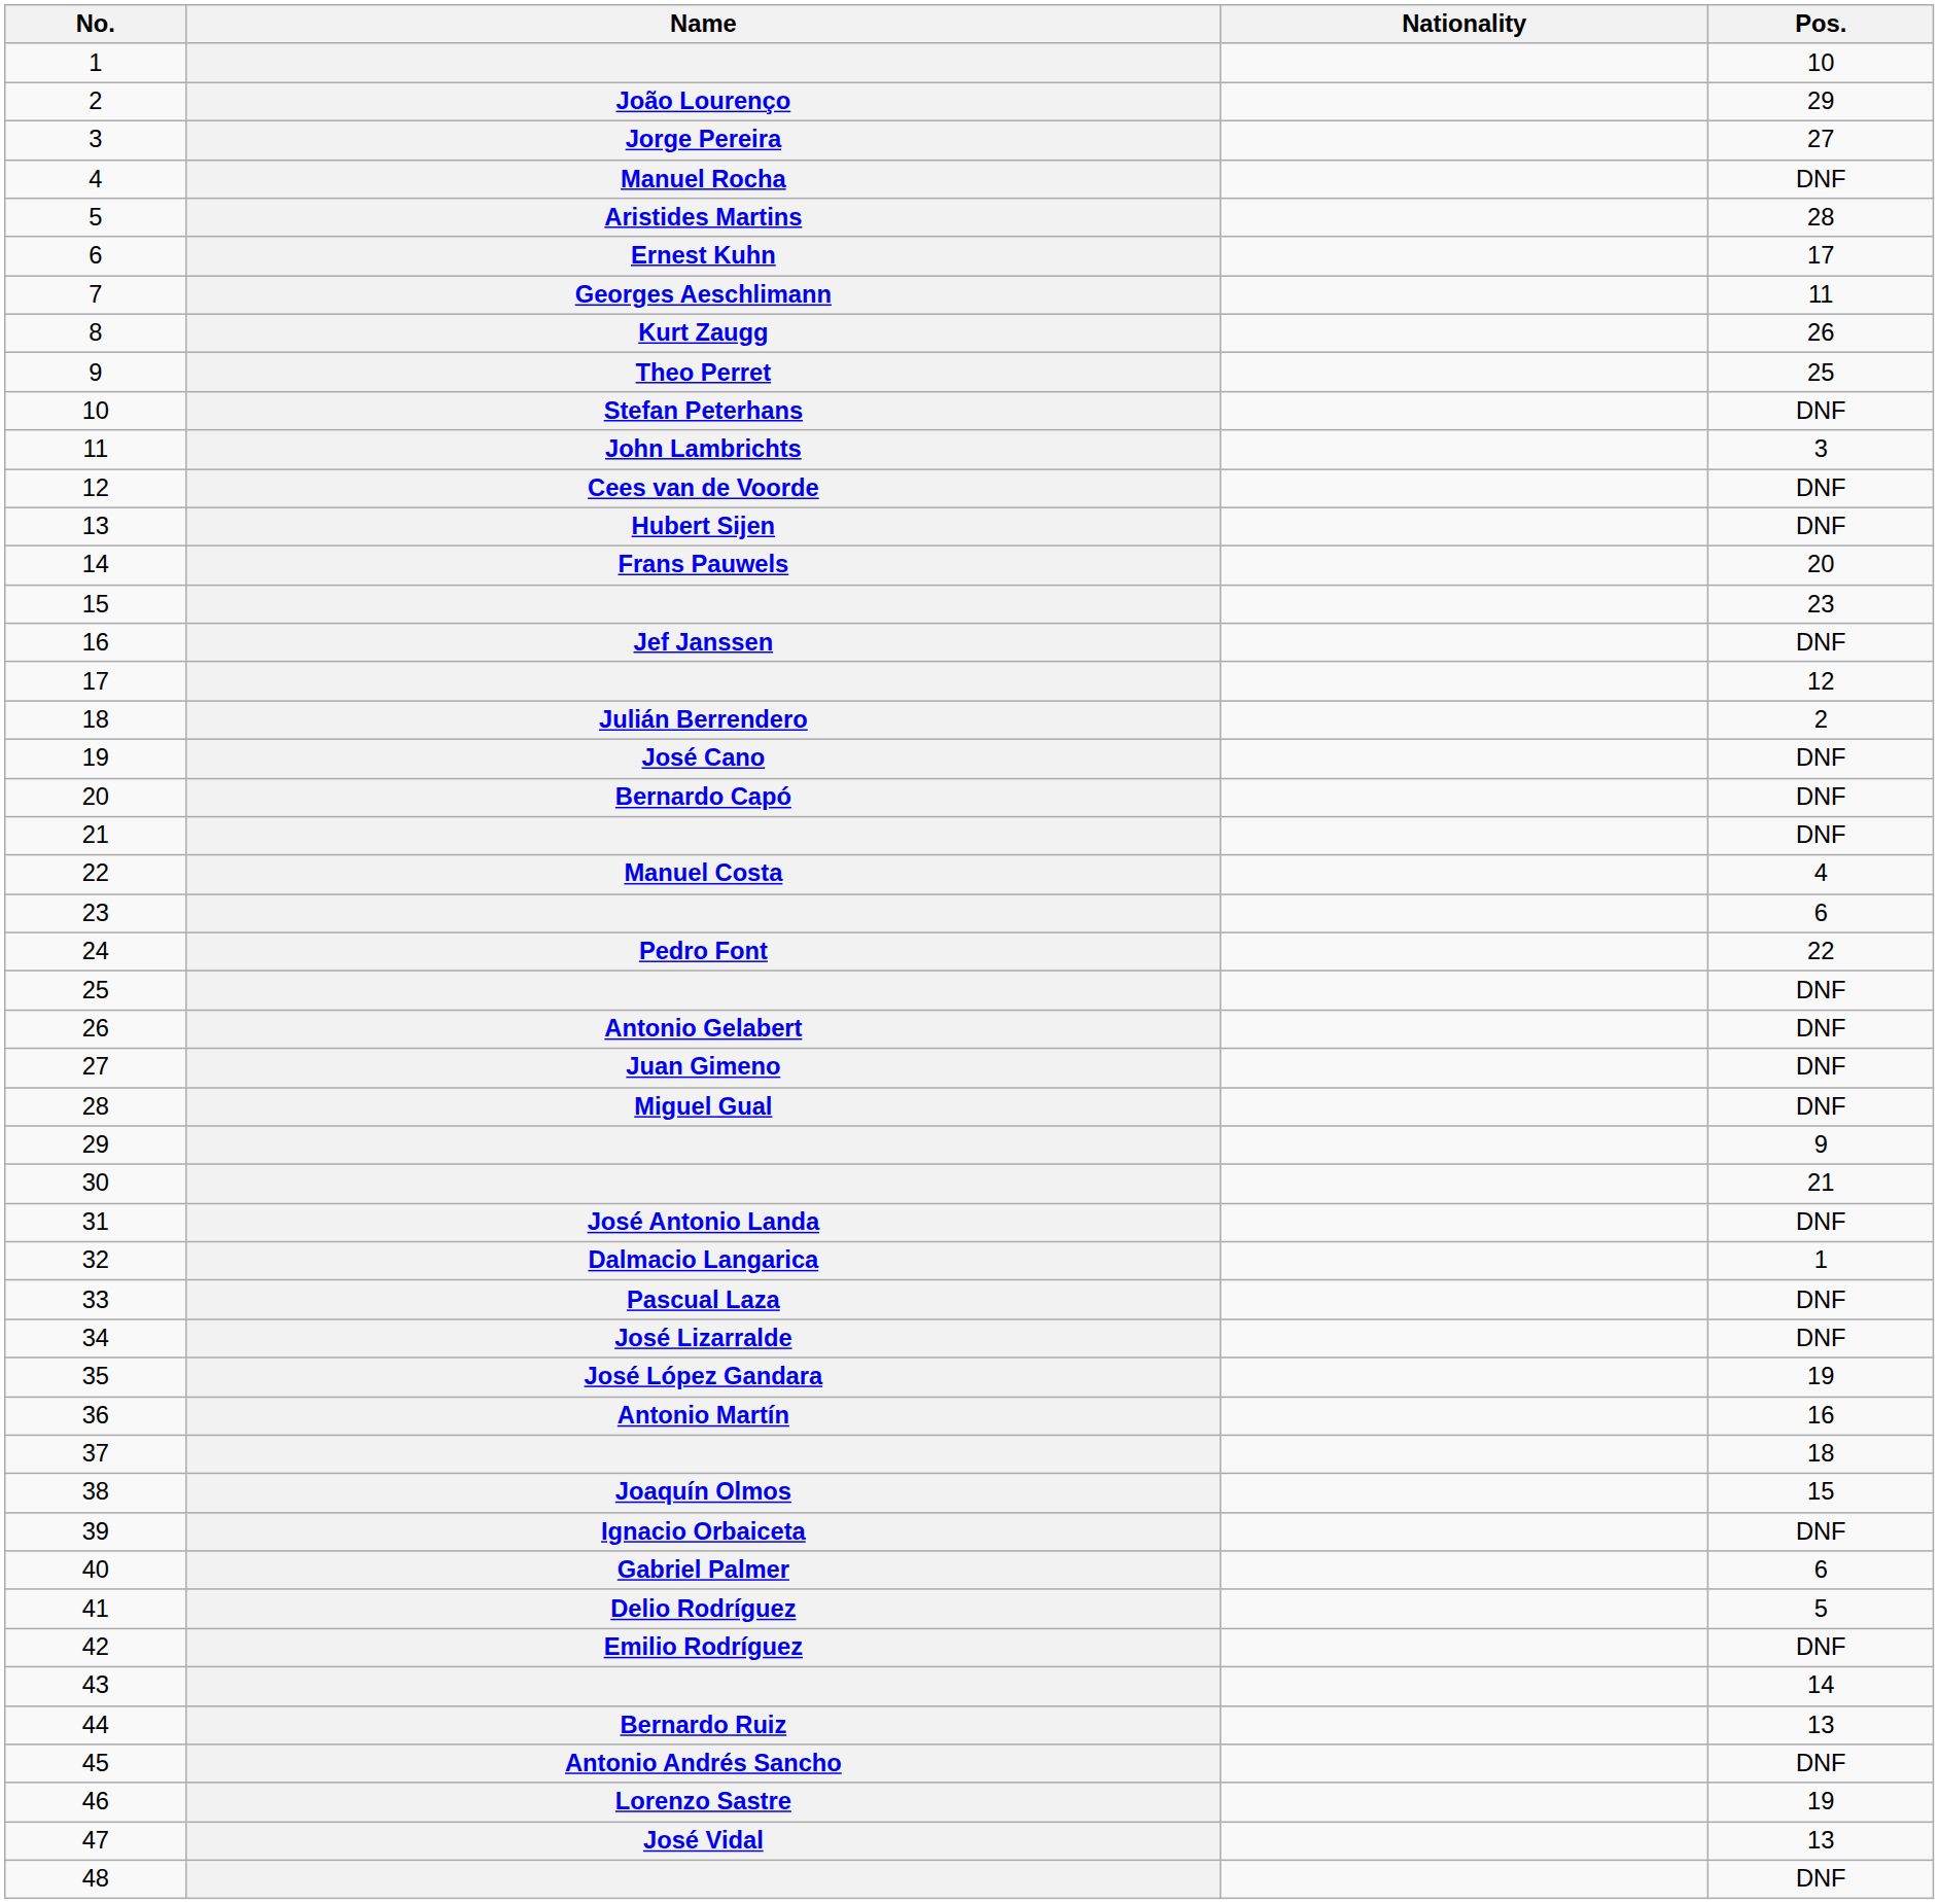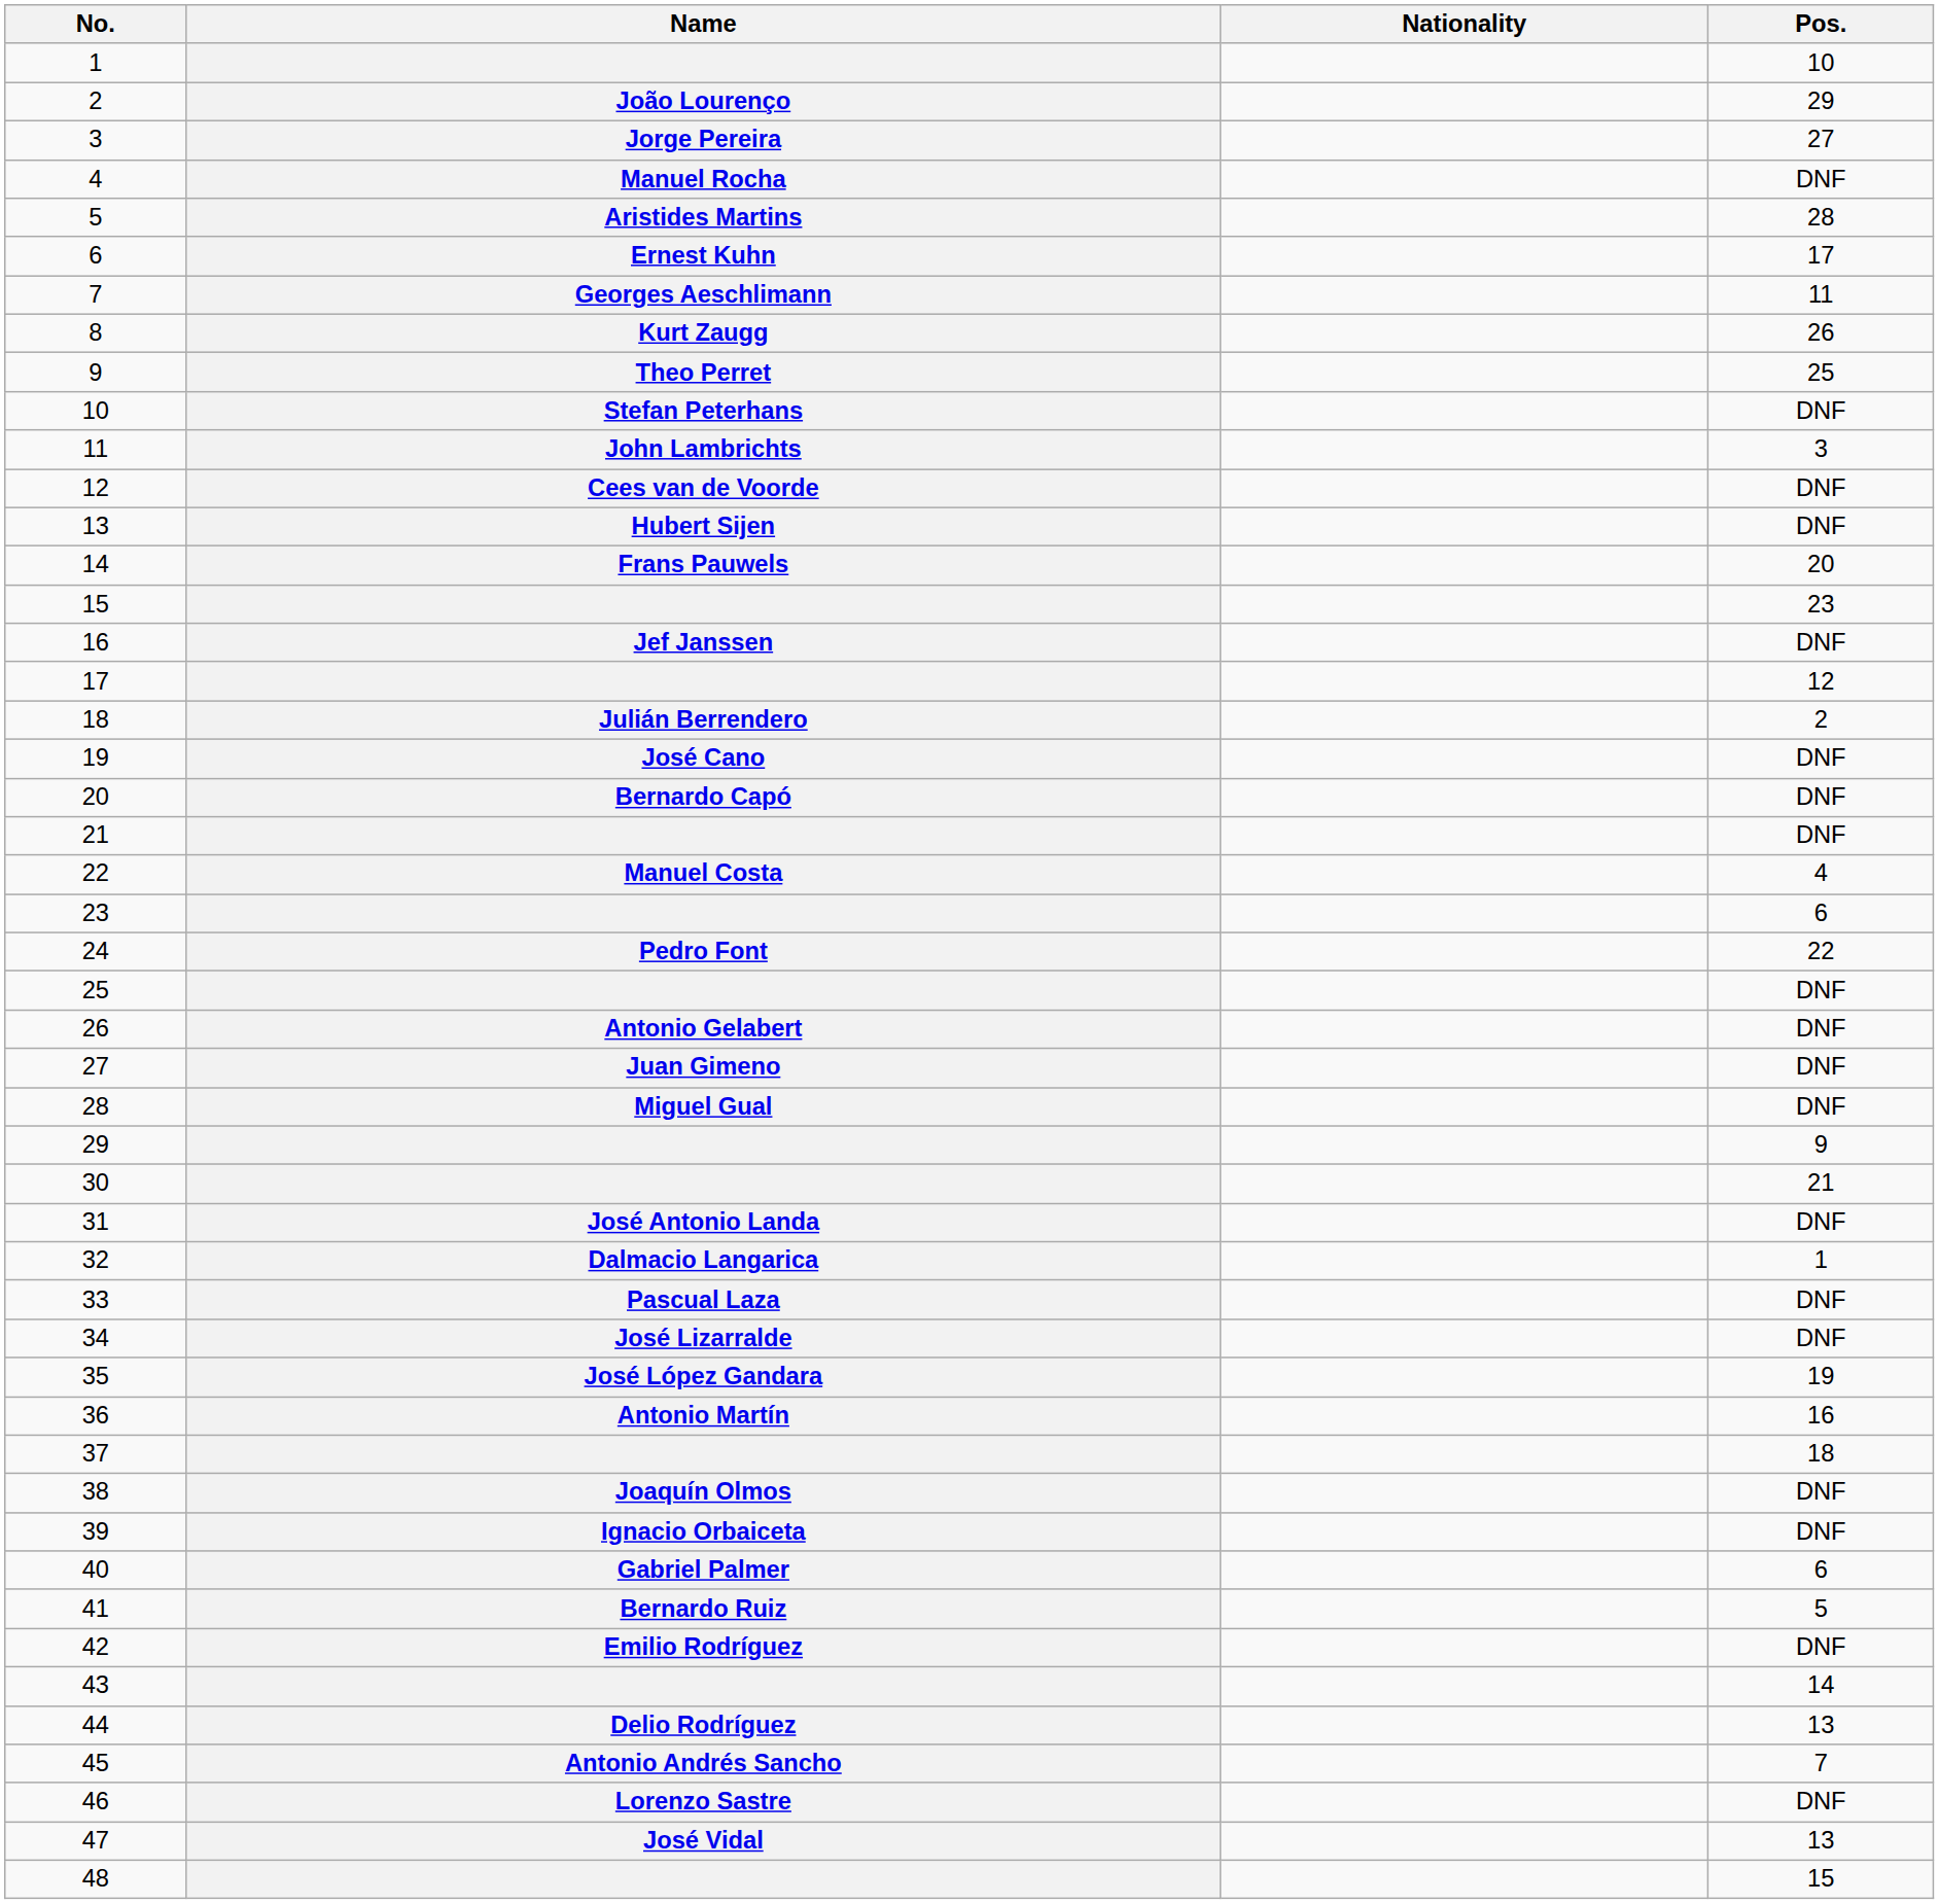38 | Pos.: 15 -> DNF
41 | Name: Delio Rodríguez -> Bernardo Ruiz
44 | Name: Bernardo Ruiz -> Delio Rodríguez
45 | Pos.: DNF -> 7
46 | Pos.: 19 -> DNF
48 | Pos.: DNF -> 15
